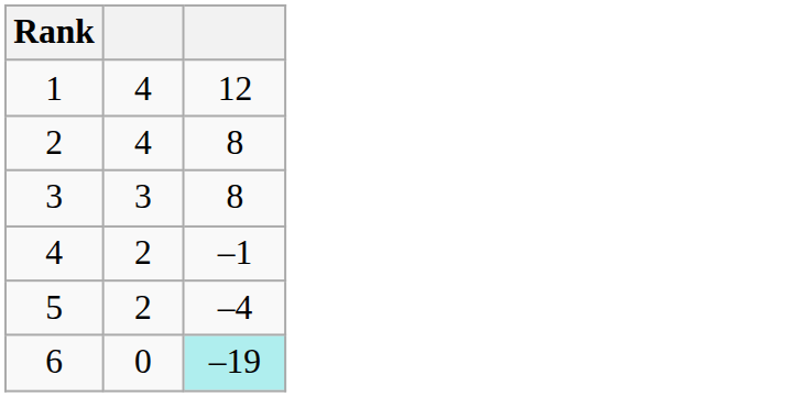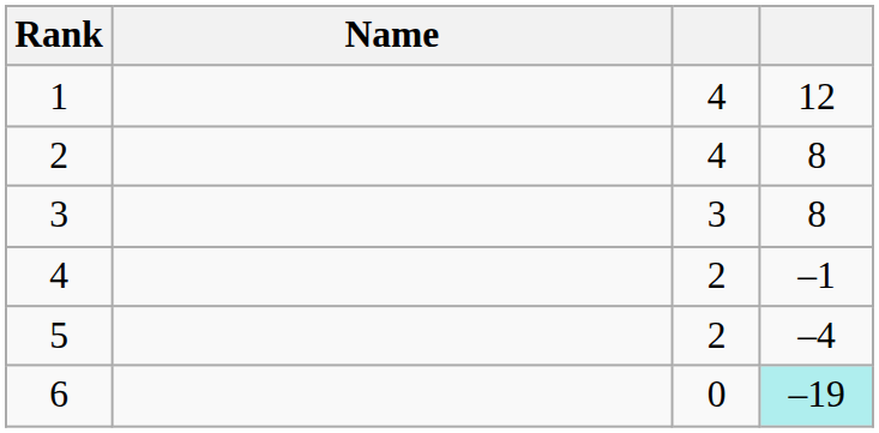+ column: Name
